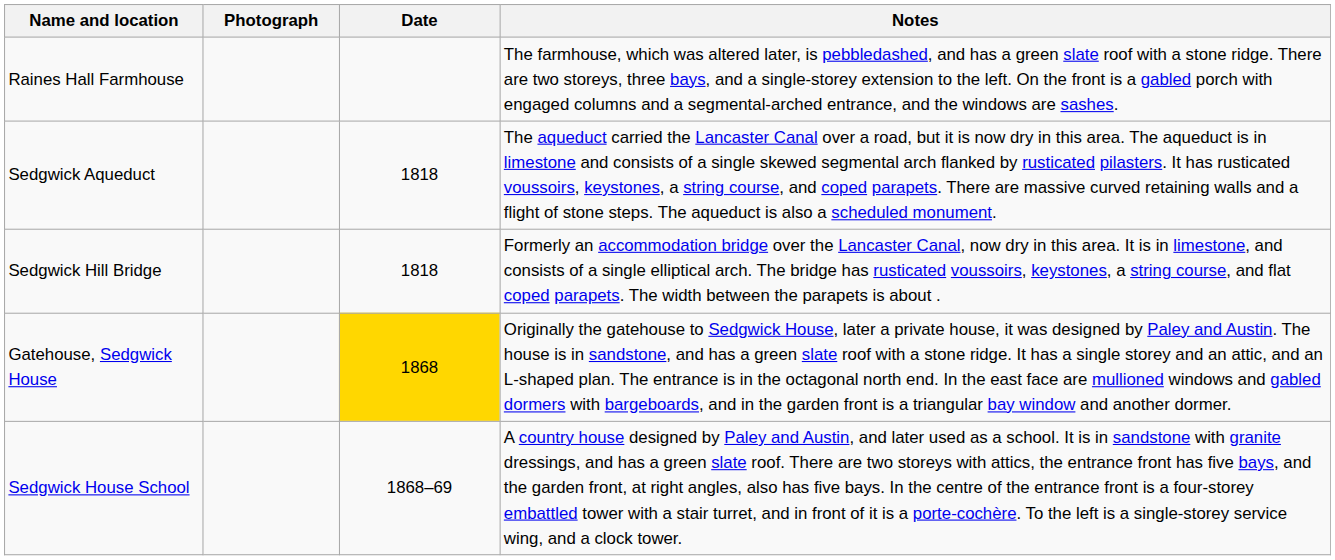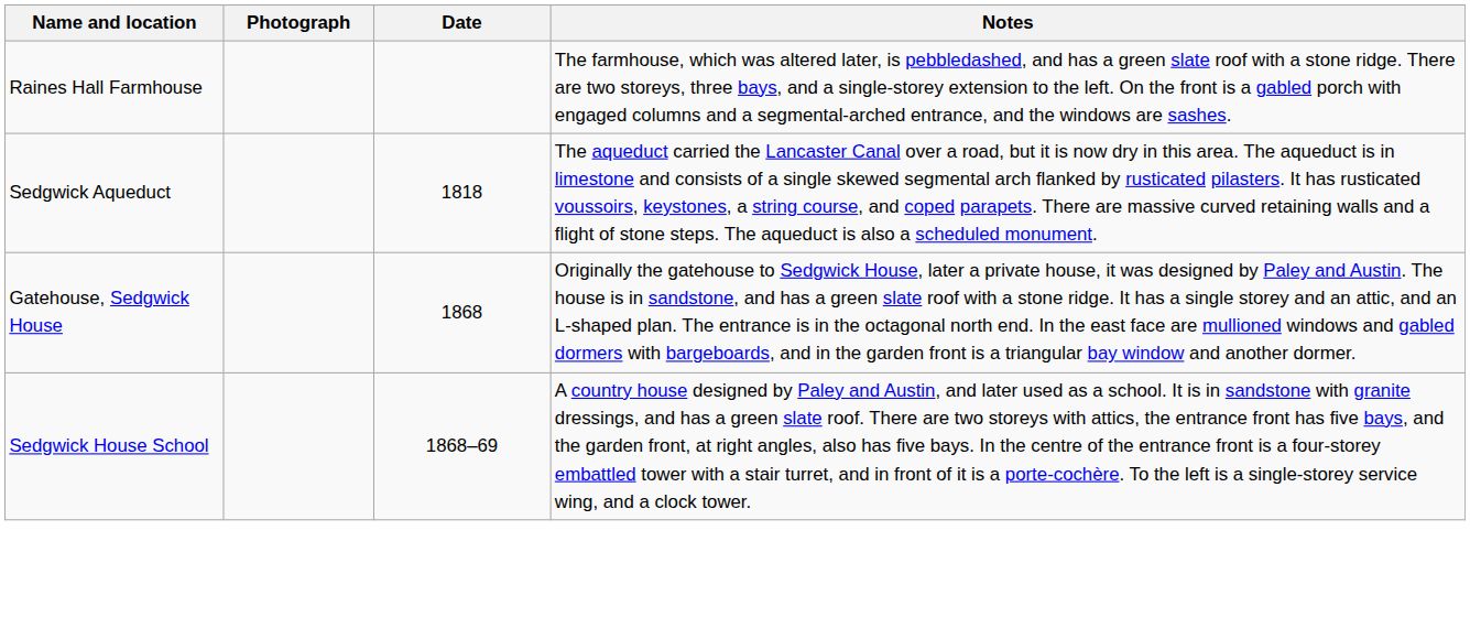- row: Sedgwick Hill Bridge | 1818 | Formerly an accommodation bridge over the Lancaster Canal, now dry in this area. It is in limestone, and consists of a single elliptical arch. The bridge has rusticated voussoirs, keystones, a string course, and flat coped parapets. The width between the parapets is about .
Gatehouse, Sedgwick House | Date: gold background -> no background
